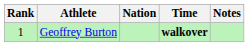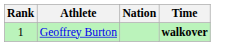- column: Notes
